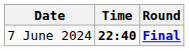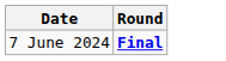- column: Time | 22:40
